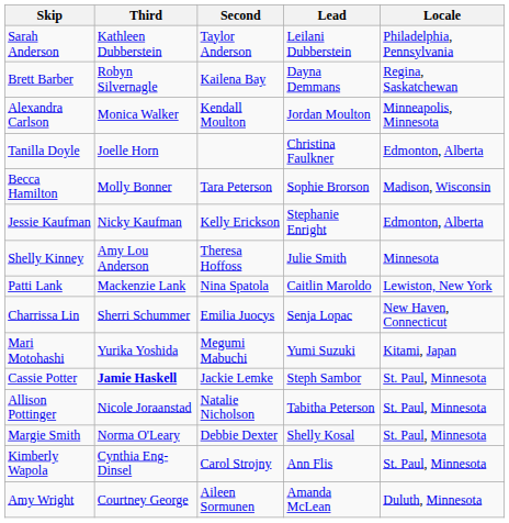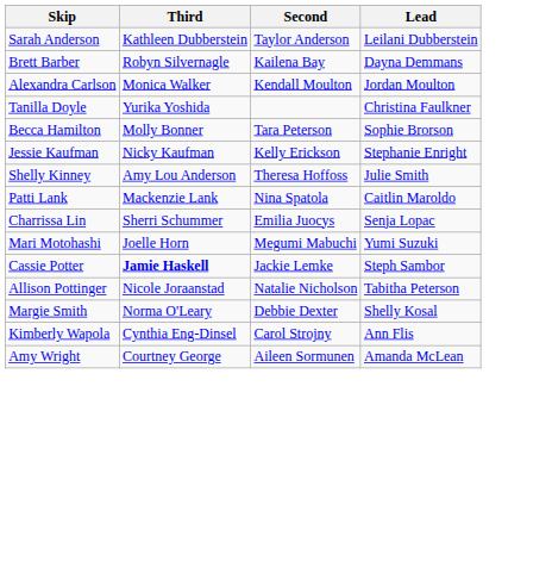- column: Locale | Philadelphia, Pennsylvania | Regina, Saskatchewan | Minneapolis, Minnesota | Edmonton, Alberta | Madison, Wisconsin | Edmonton, Alberta | Minnesota | Lewiston, New York | New Haven, Connecticut | Kitami, Japan | St. Paul, Minnesota | St. Paul, Minnesota | St. Paul, Minnesota | St. Paul, Minnesota | Duluth, Minnesota
Tanilla Doyle | Third: Joelle Horn -> Yurika Yoshida
Mari Motohashi | Third: Yurika Yoshida -> Joelle Horn
